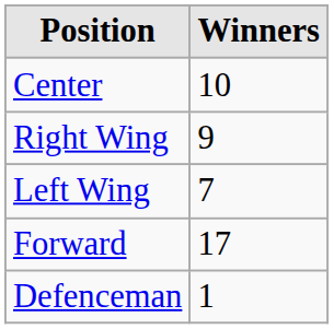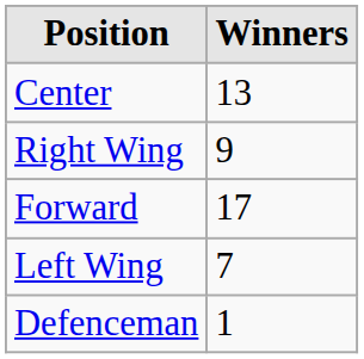Center | Winners: 10 -> 13
rows swapped: Left Wing <-> Forward
